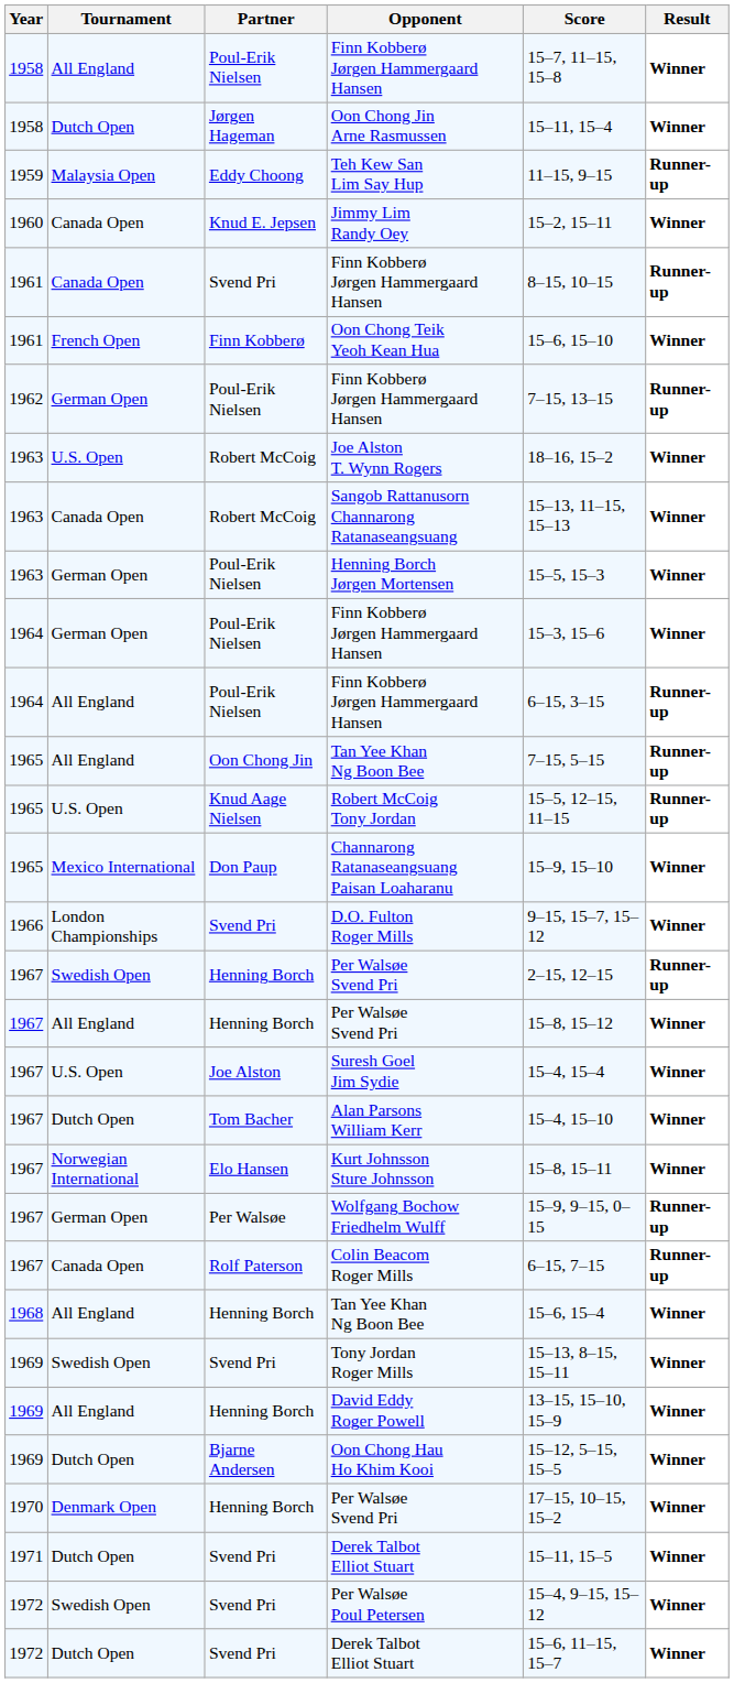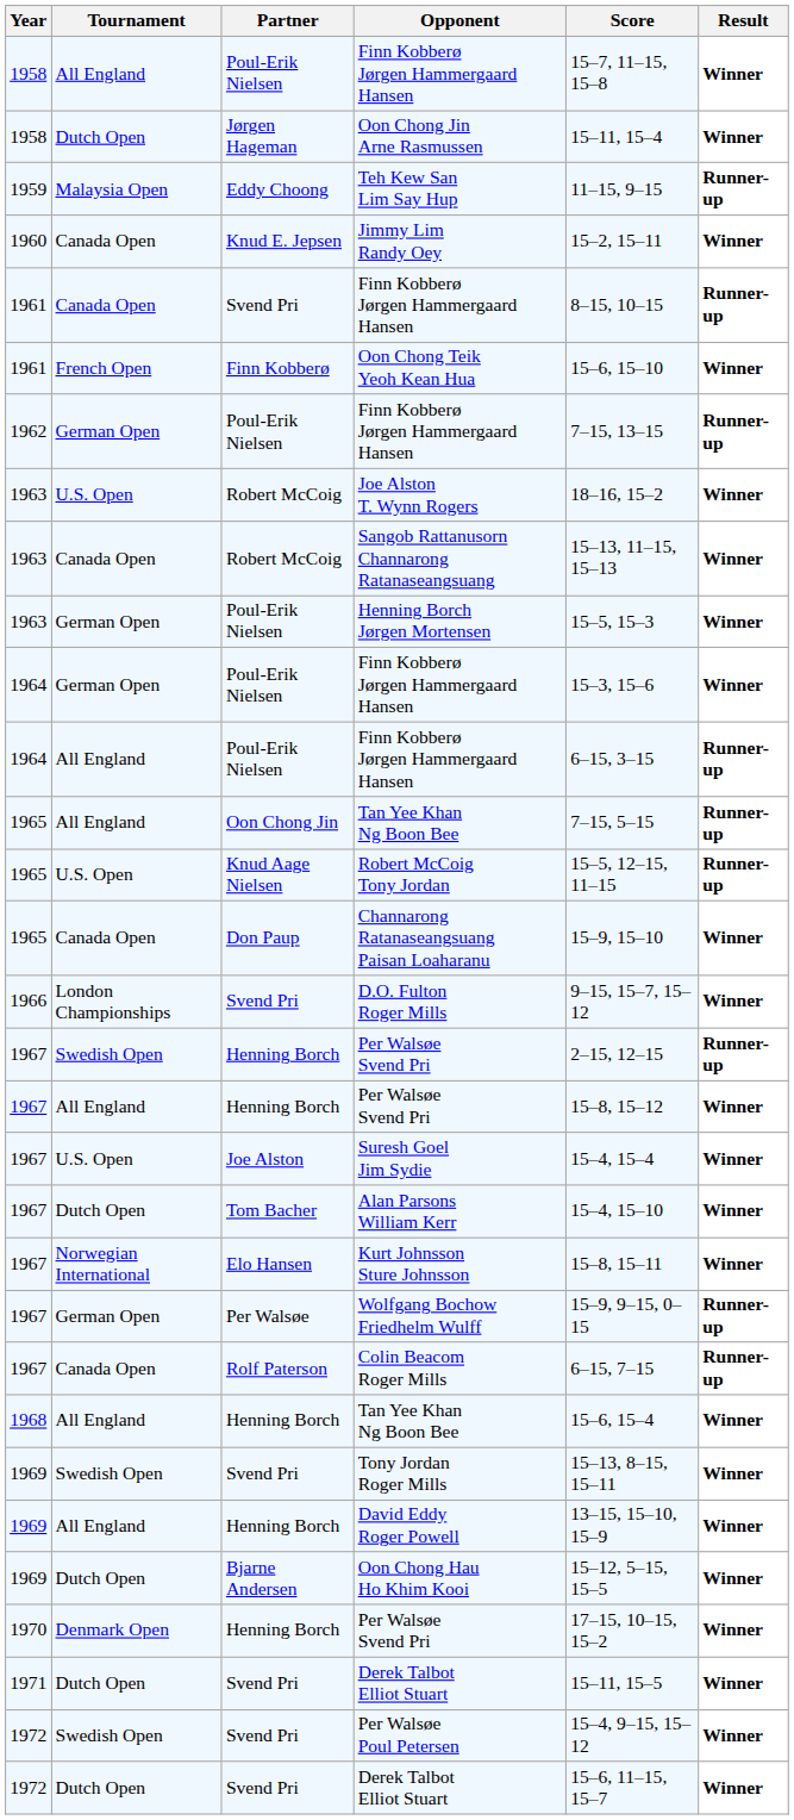Channarong Ratanaseangsuang Paisan Loaharanu | Tournament: Mexico International -> Canada Open
